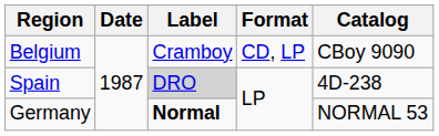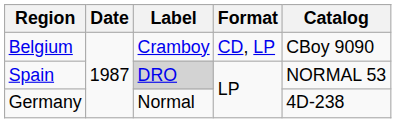Spain | Catalog: 4D-238 -> NORMAL 53
Germany | Label: bold -> normal
Germany | Catalog: NORMAL 53 -> 4D-238
